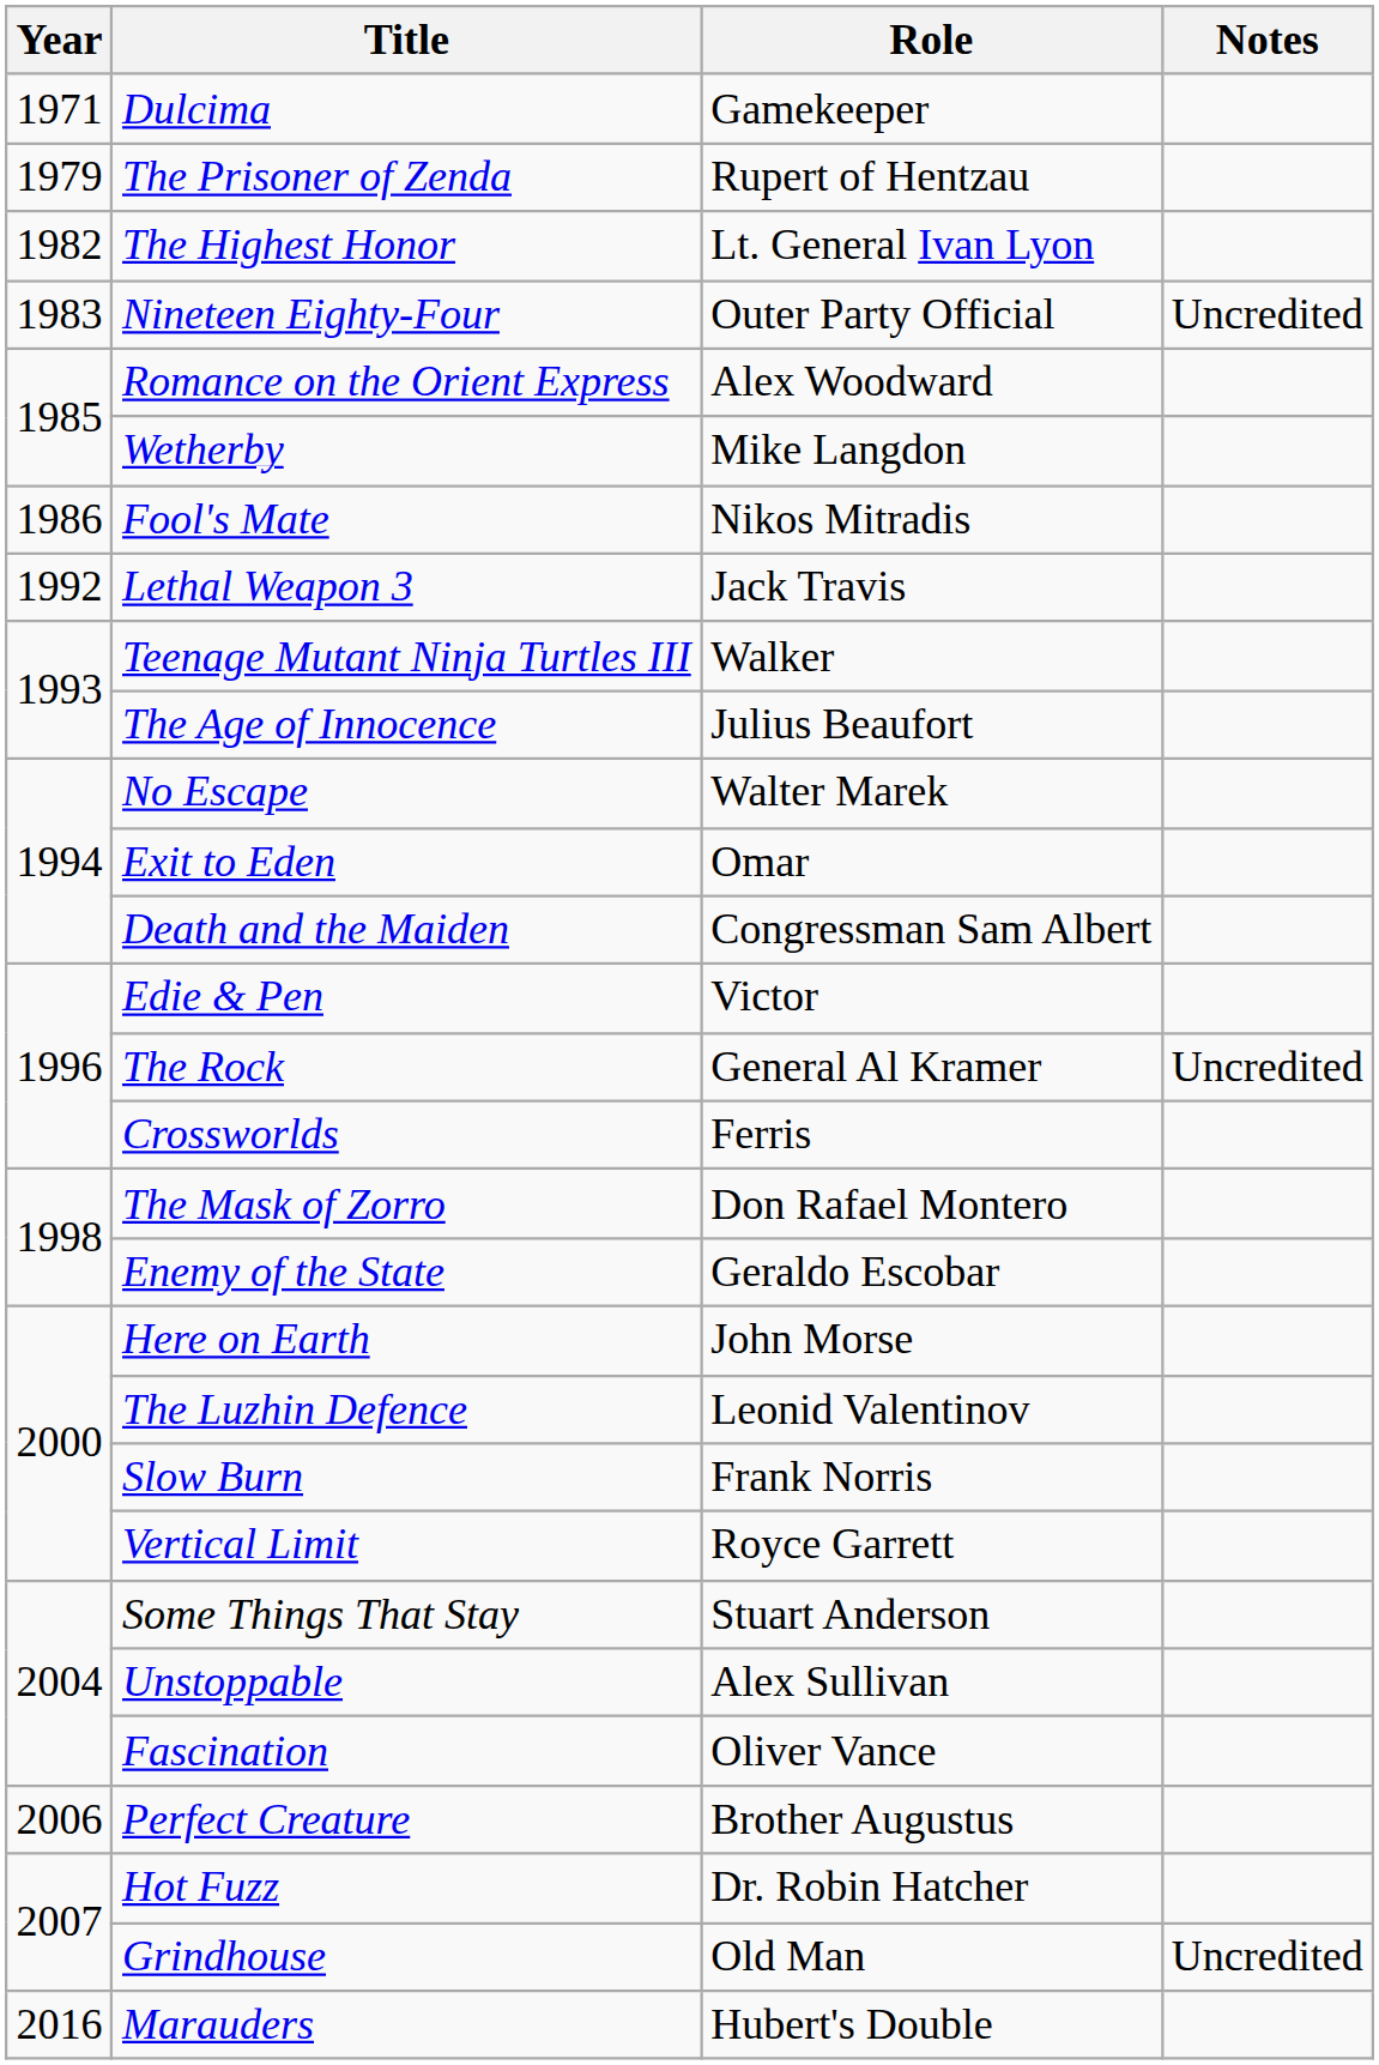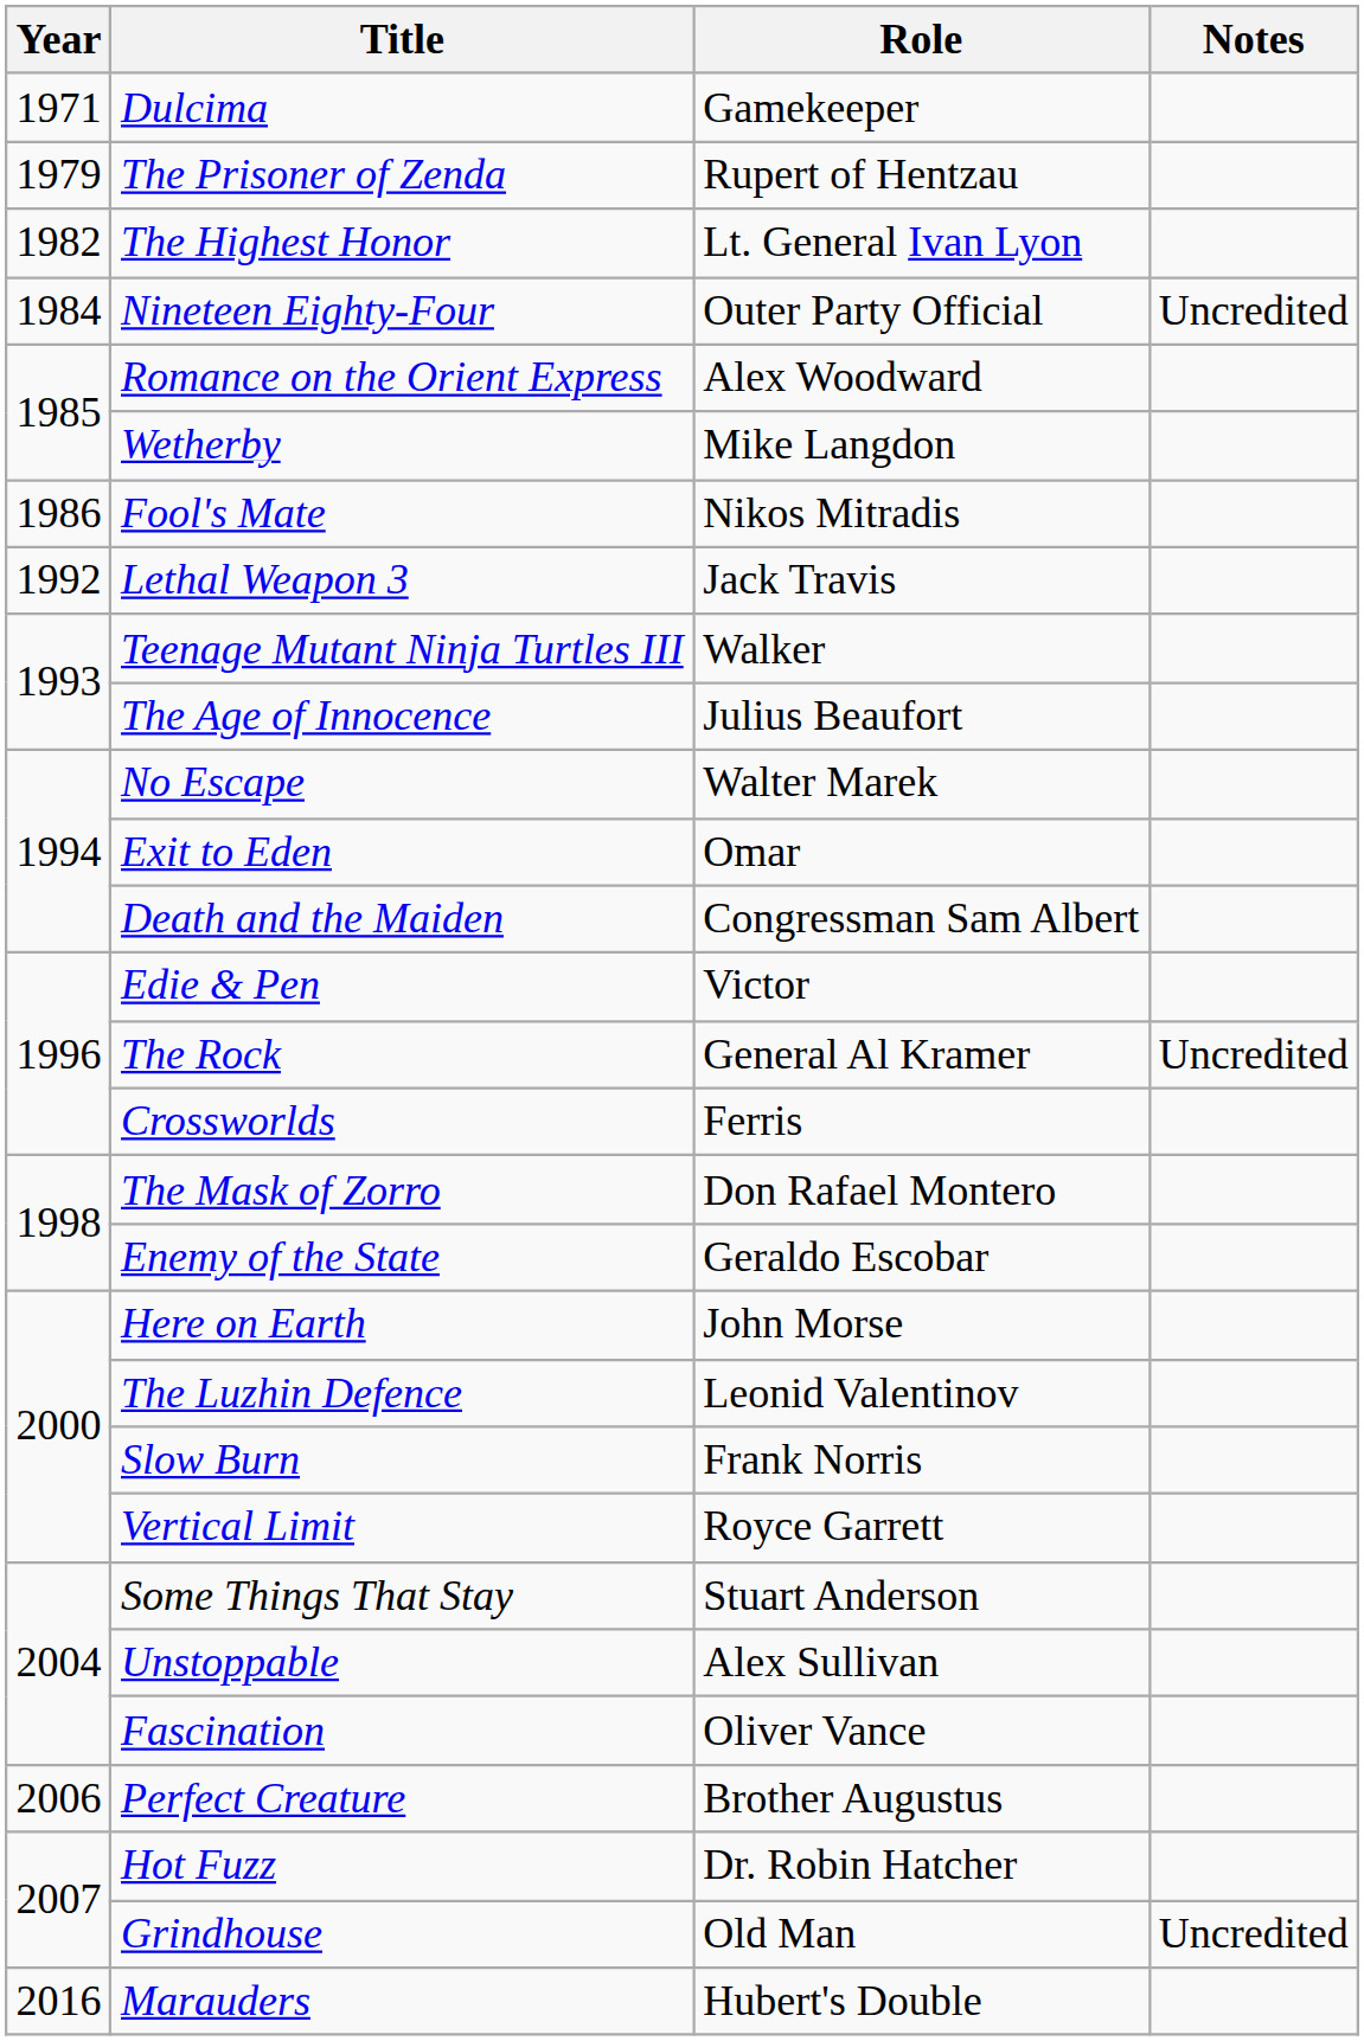Nineteen Eighty-Four | Year: 1983 -> 1984
